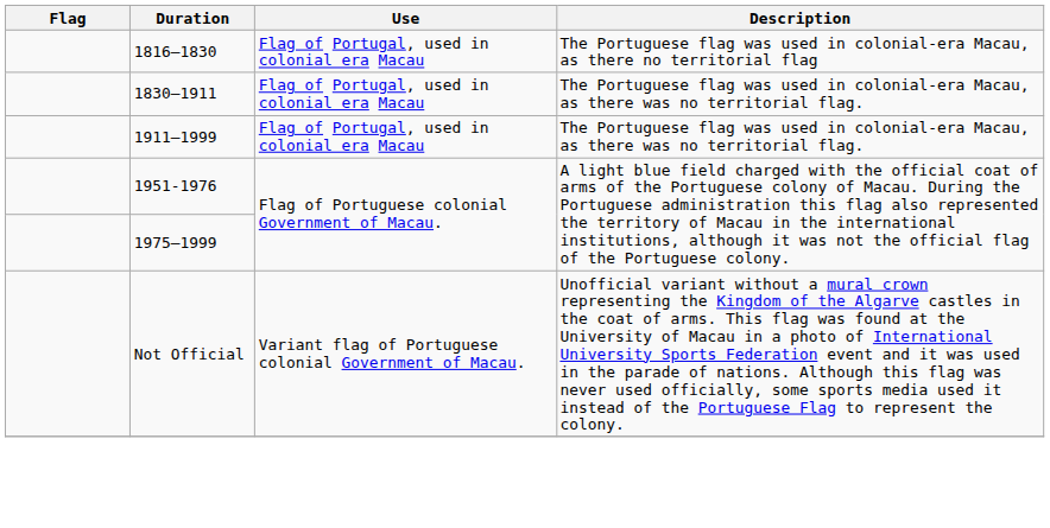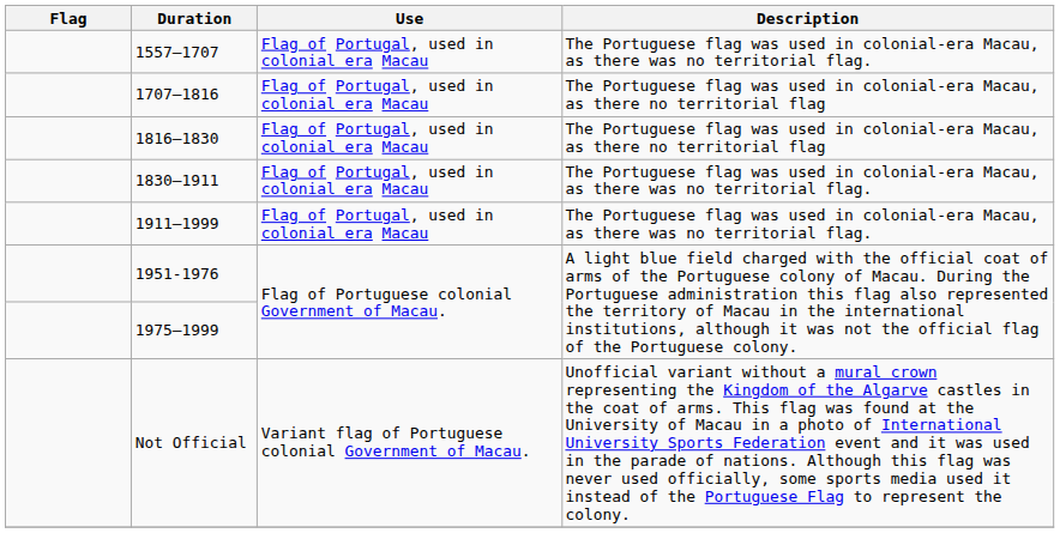+ row: 1557–1707 | Flag of Portugal, used in colonial era Macau | The Portuguese flag was used in colonial-era Macau, as there was no territorial flag.
+ row: 1707–1816 | Flag of Portugal, used in colonial era Macau | The Portuguese flag was used in colonial-era Macau, as there no territorial flag
